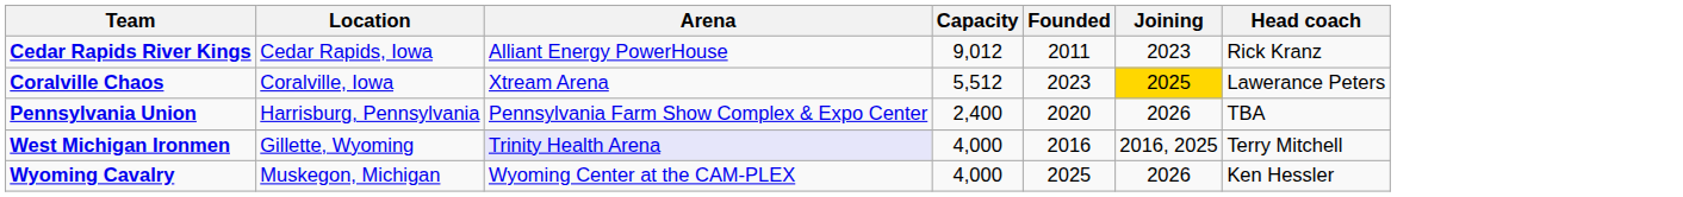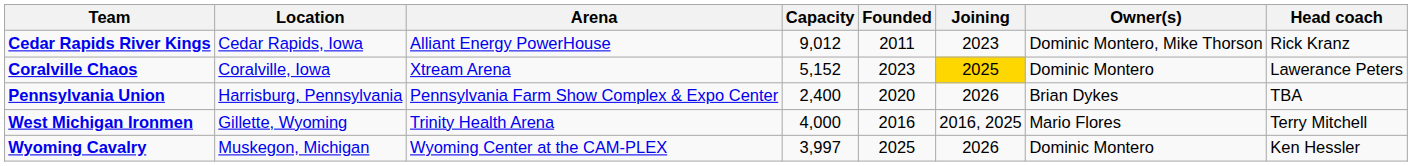+ column: Owner(s) | Dominic Montero, Mike Thorson | Dominic Montero | Brian Dykes | Mario Flores | Dominic Montero
Coralville Chaos | Capacity: 5,512 -> 5,152
West Michigan Ironmen | Arena: lavender background -> no background
Wyoming Cavalry | Capacity: 4,000 -> 3,997
